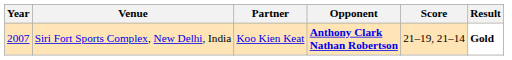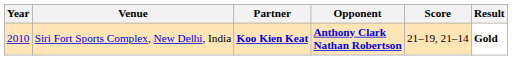Siri Fort Sports Complex, New Delhi, India | Year: 2007 -> 2010
Siri Fort Sports Complex, New Delhi, India | Partner: normal -> bold
